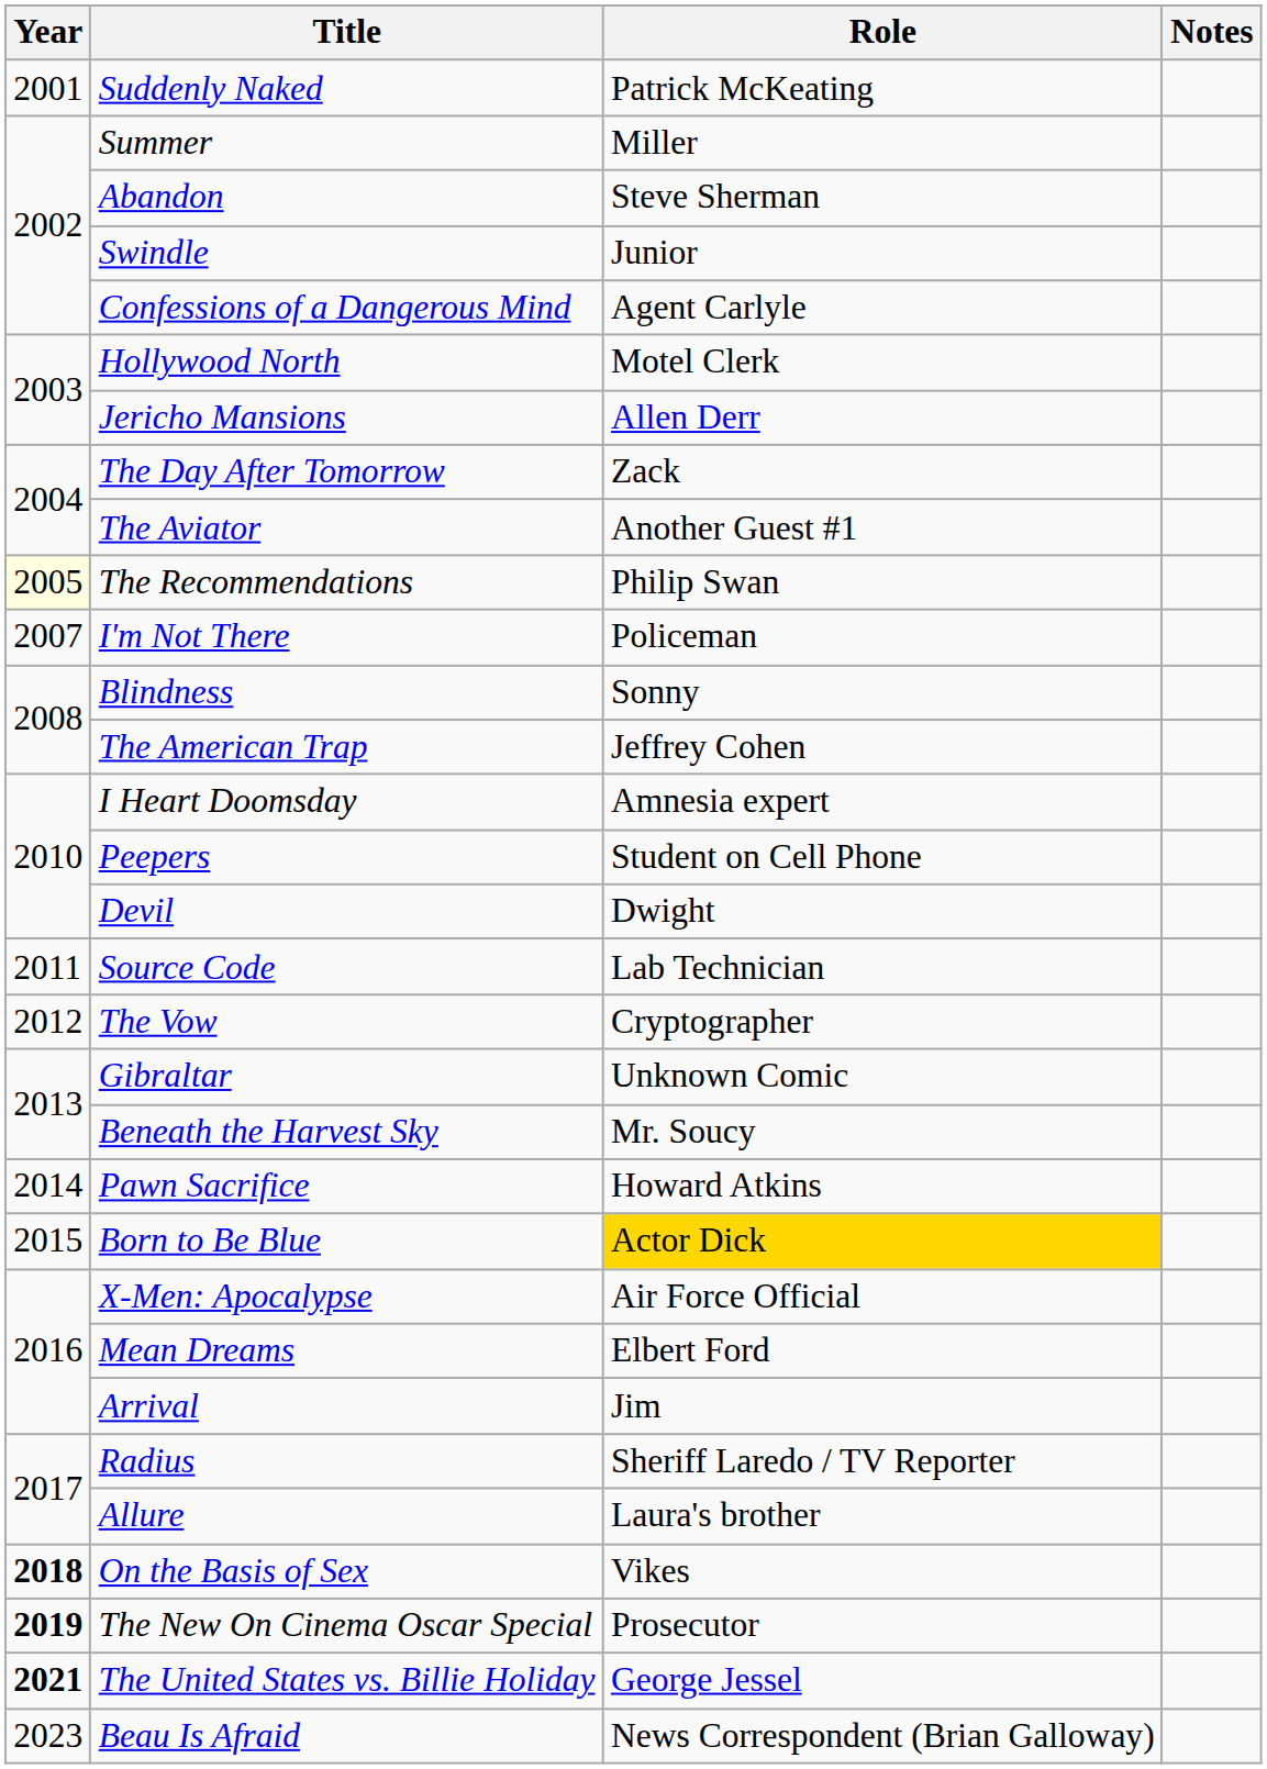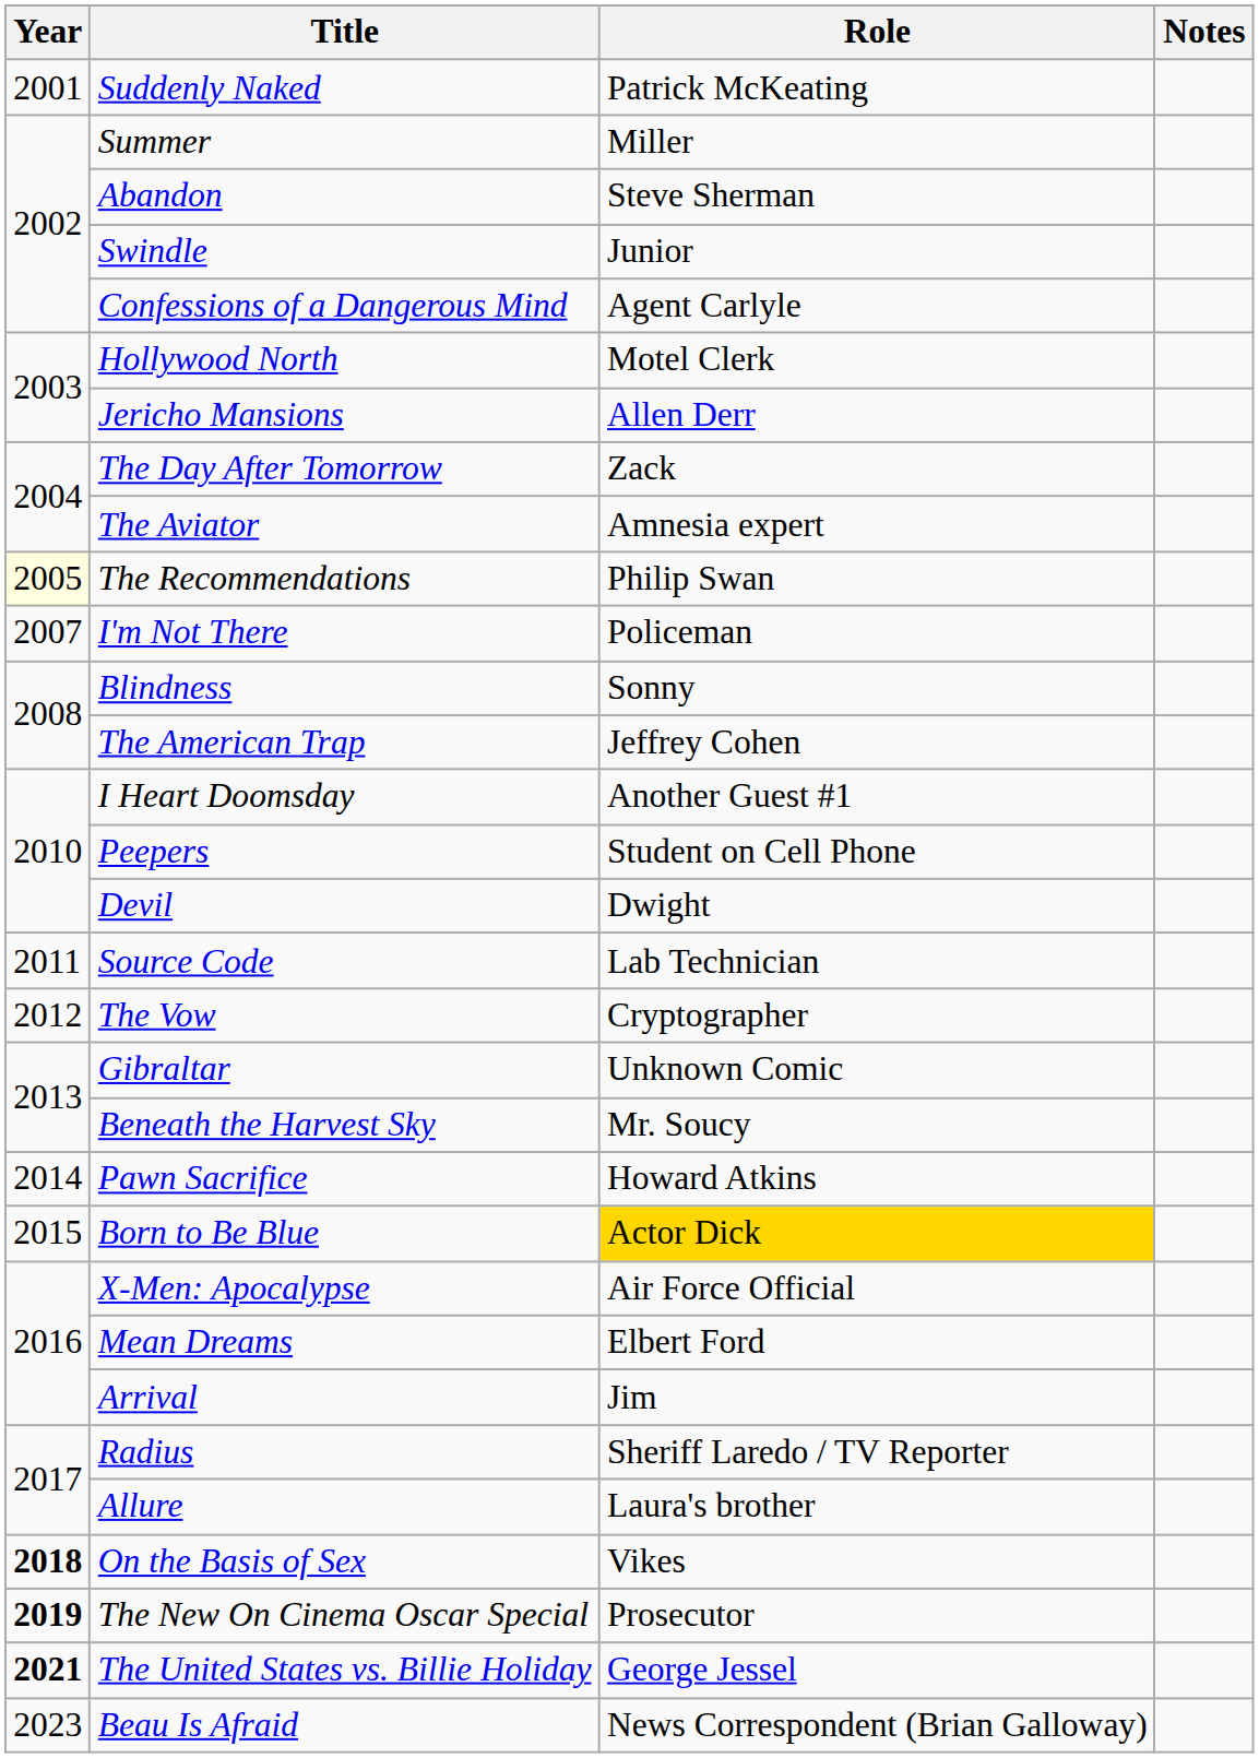The Aviator | Role: Another Guest #1 -> Amnesia expert
I Heart Doomsday | Role: Amnesia expert -> Another Guest #1
